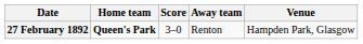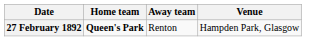- column: Score | 3–0
